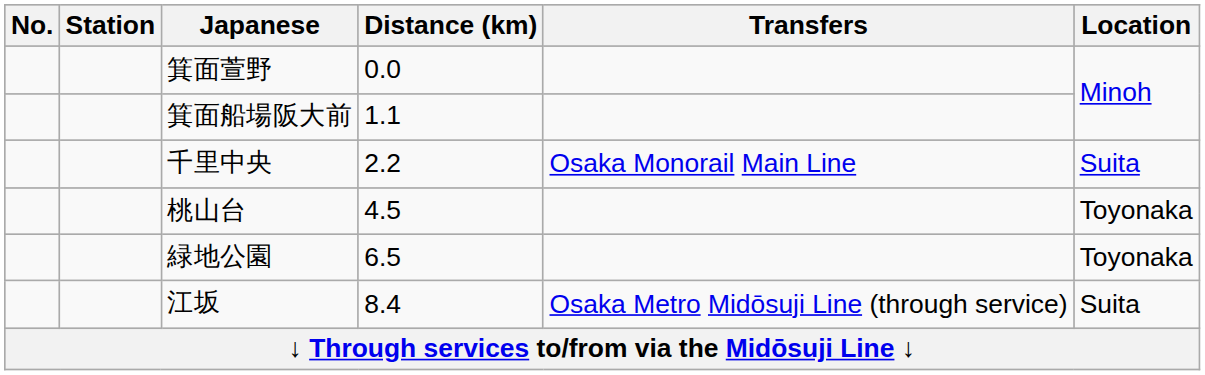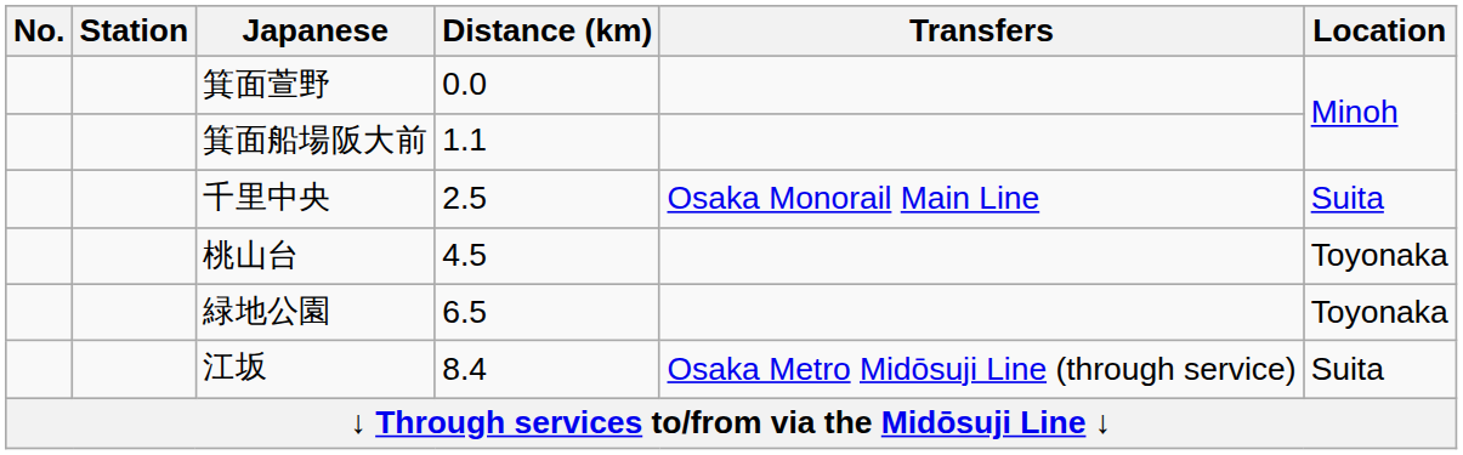千里中央 | Distance (km): 2.2 -> 2.5
